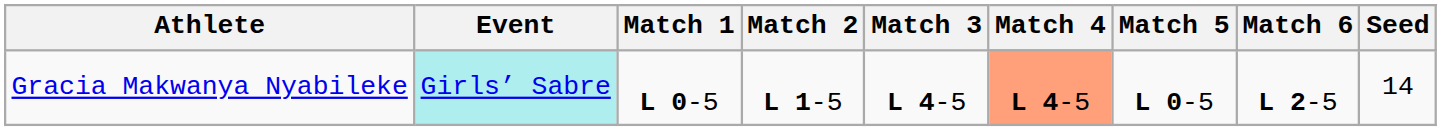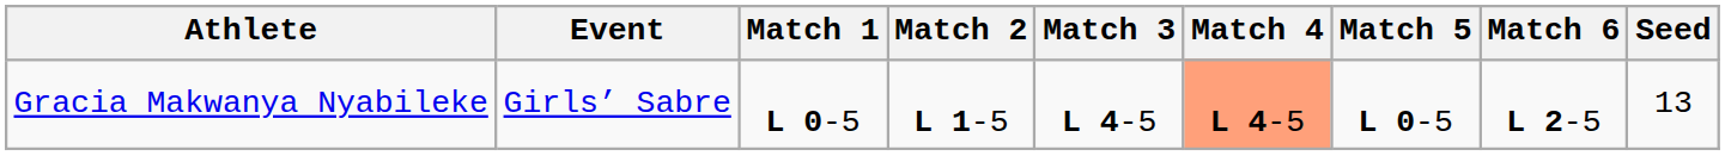Gracia Makwanya Nyabileke | Event: paleturquoise background -> no background
Gracia Makwanya Nyabileke | Seed: 14 -> 13
